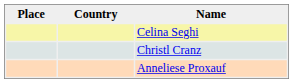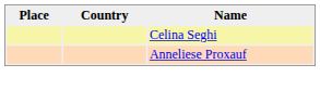- row: Christl Cranz
